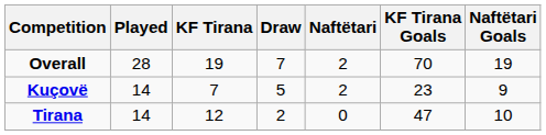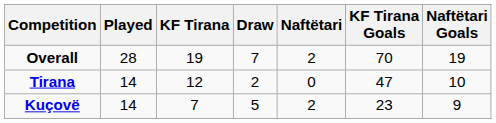rows swapped: Tirana <-> Kuçovë
